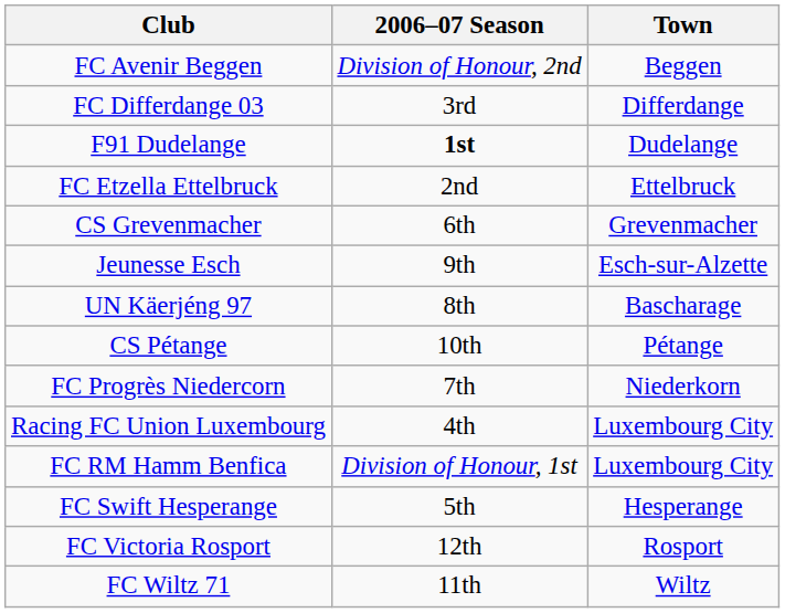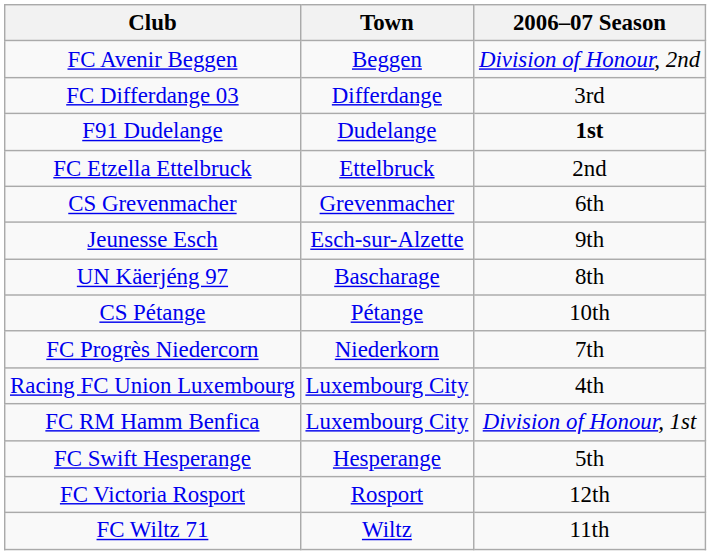columns swapped: Town <-> 2006–07 Season
